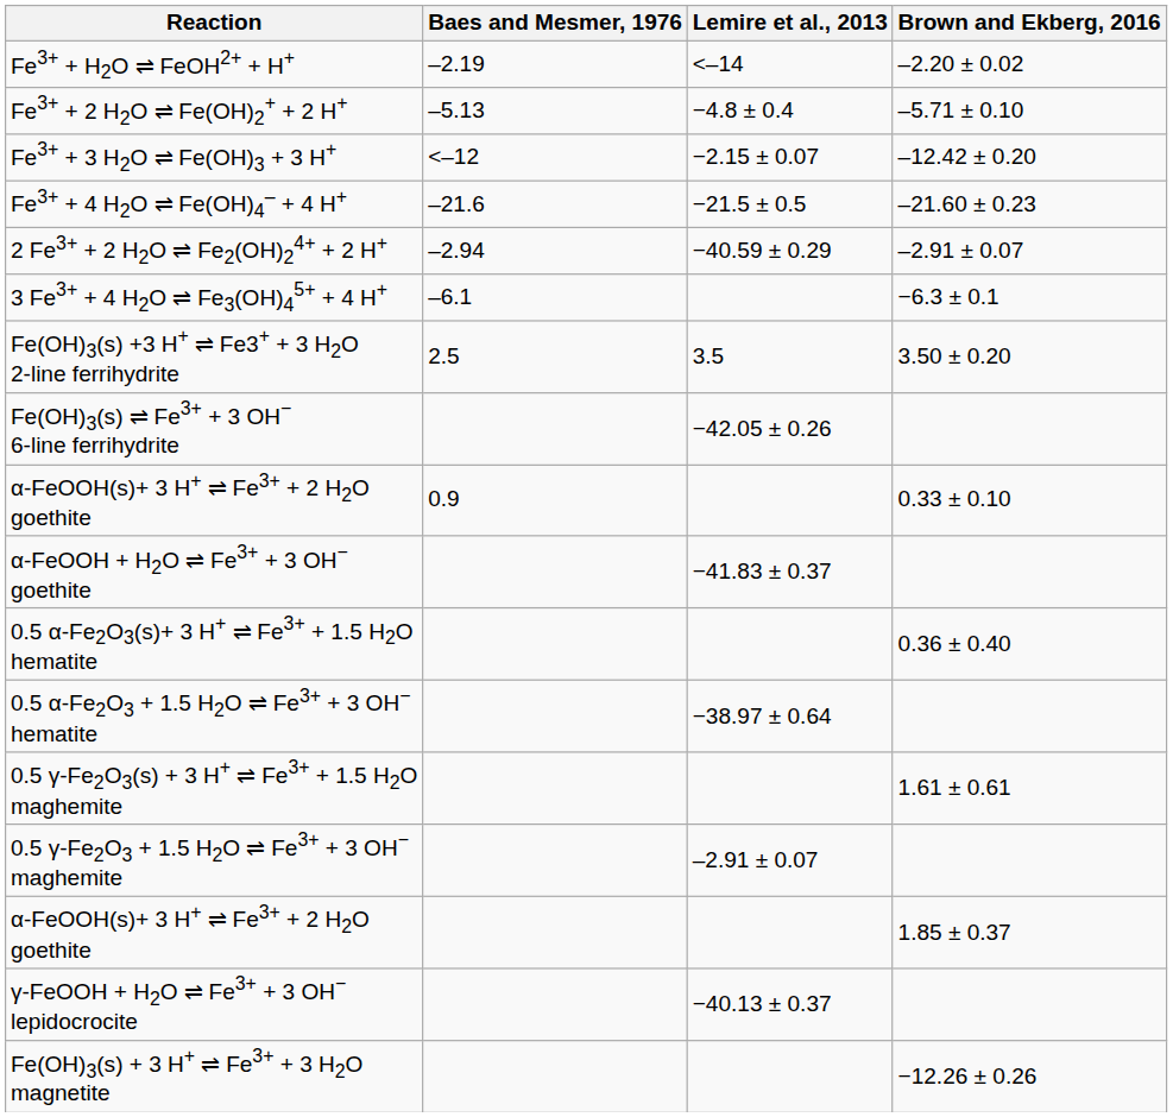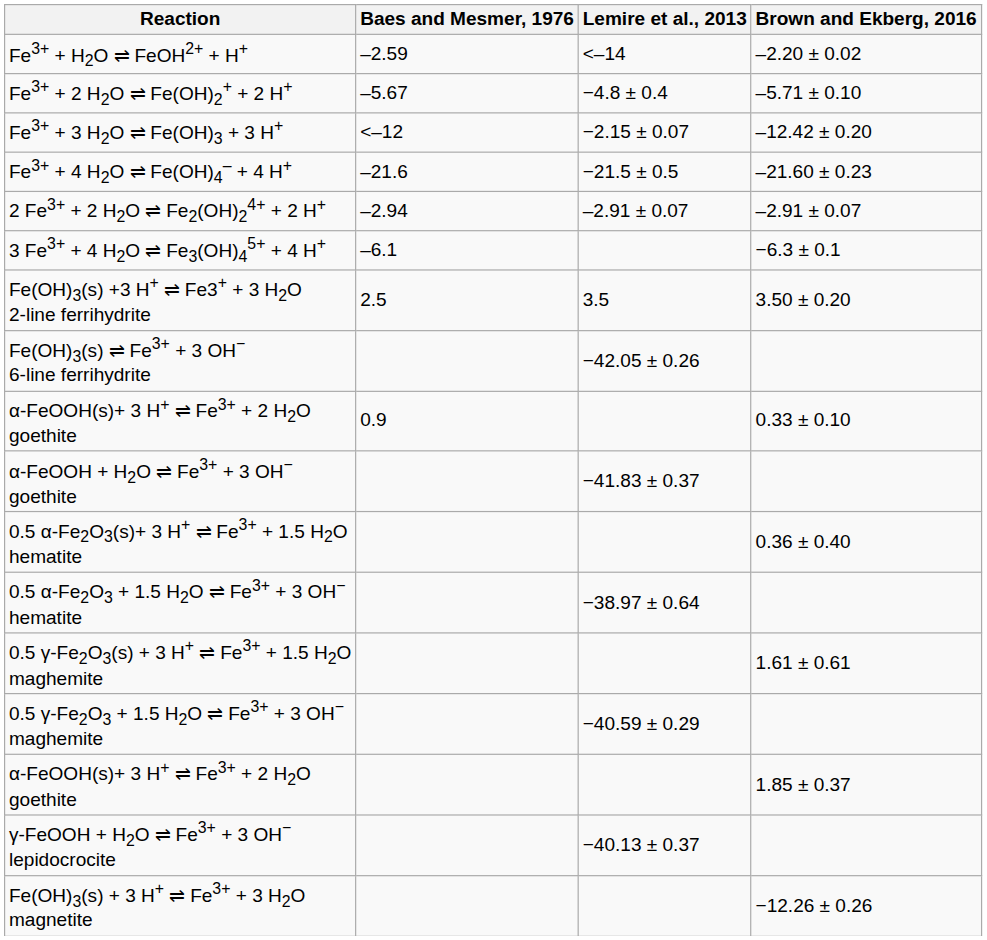Fe3+ + H2O ⇌ FeOH2+ + H+ | Baes and Mesmer, 1976: –2.19 -> –2.59
Fe3+ + 2 H2O ⇌ Fe(OH)2+ + 2 H+ | Baes and Mesmer, 1976: –5.13 -> –5.67
2 Fe3+ + 2 H2O ⇌ Fe2(OH)24+ + 2 H+ | Lemire et al., 2013: −40.59 ± 0.29 -> –2.91 ± 0.07
0.5 γ-Fe2O3 + 1.5 H2O ⇌ Fe3+ + 3 OH− maghemite | Lemire et al., 2013: –2.91 ± 0.07 -> −40.59 ± 0.29
